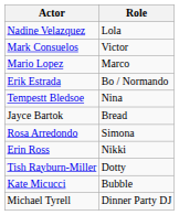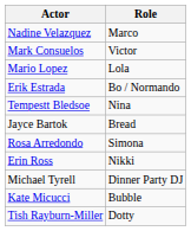Nadine Velazquez | Role: Lola -> Marco
Mario Lopez | Role: Marco -> Lola
rows swapped: Tish Rayburn-Miller <-> Michael Tyrell
